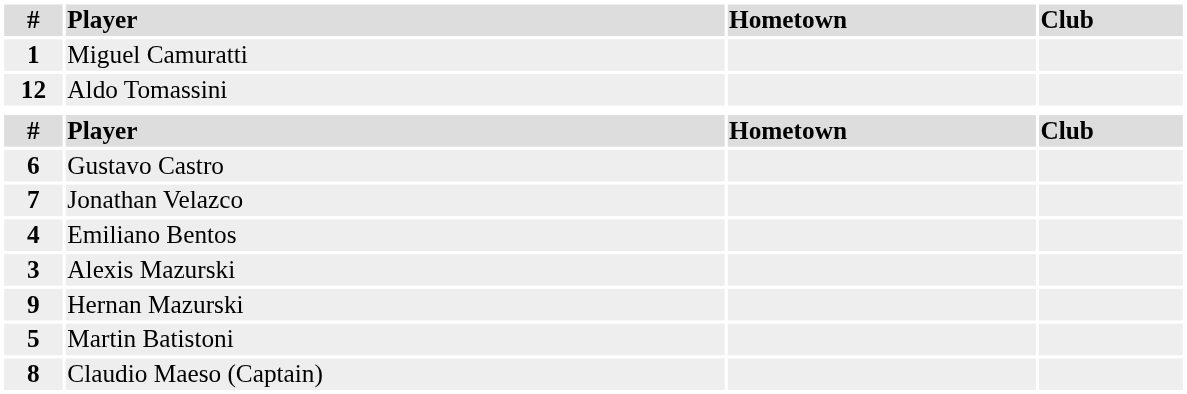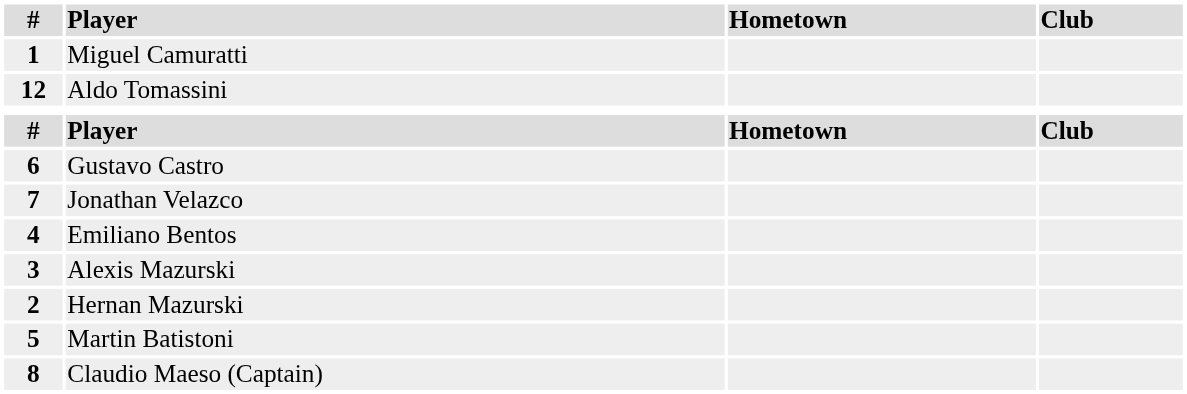Hernan Mazurski | #: 9 -> 2
